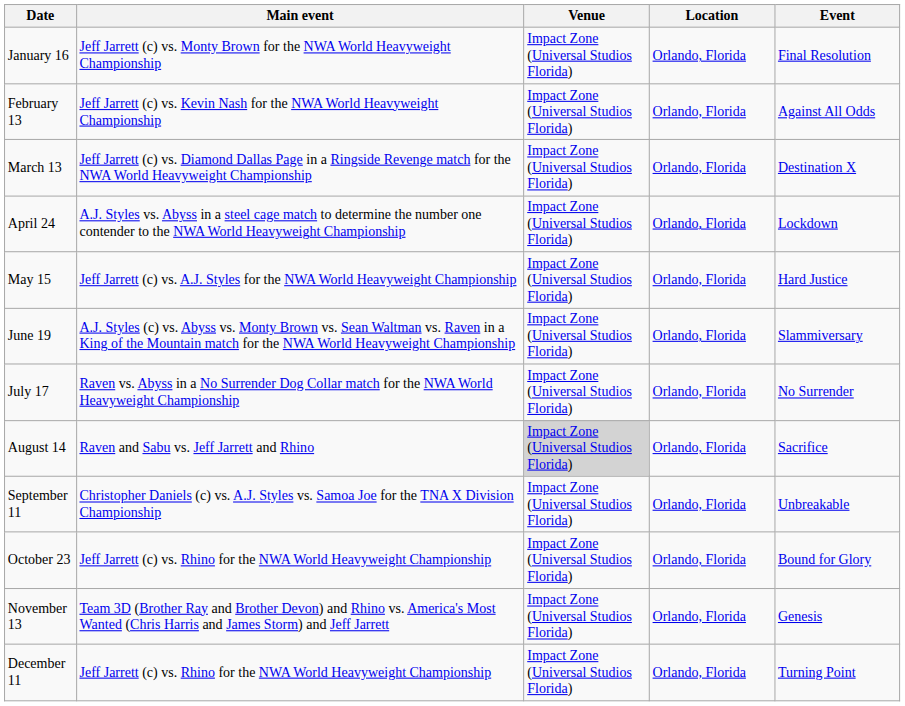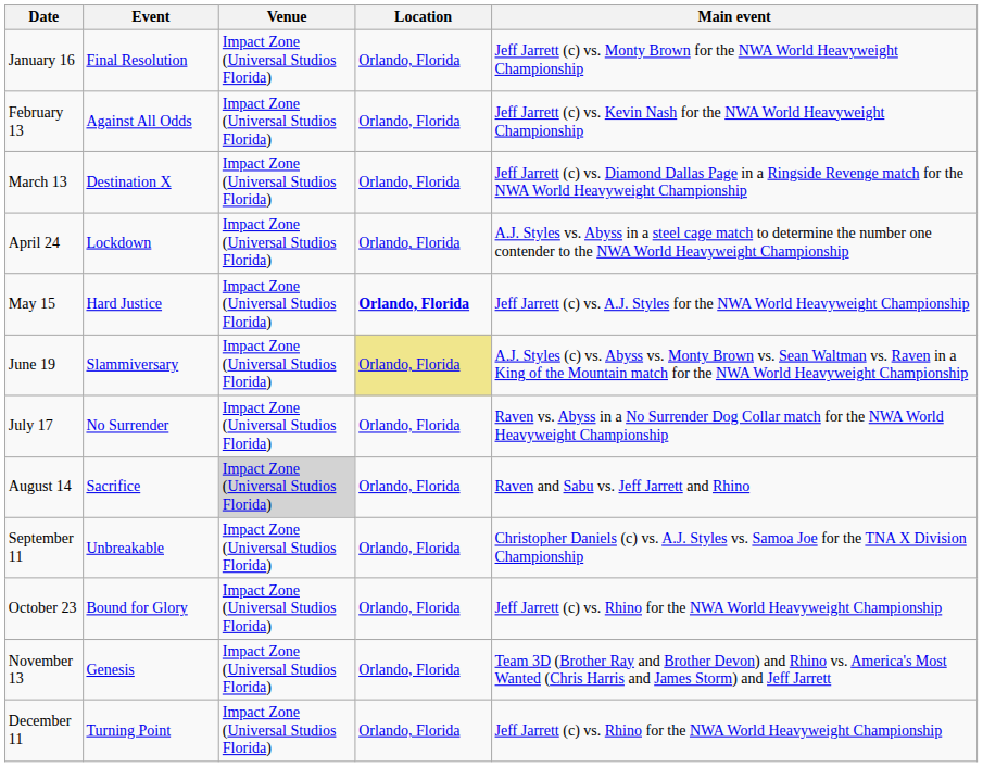columns swapped: Event <-> Main event
May 15 | Location: normal -> bold
June 19 | Location: no background -> khaki background
